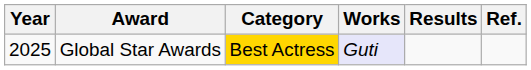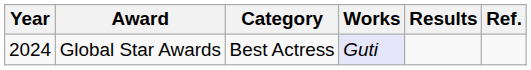Global Star Awards | Year: 2025 -> 2024
Global Star Awards | Category: gold background -> no background
